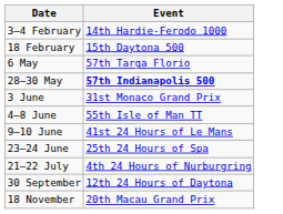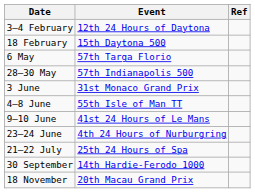+ column: Ref
3–4 February | Event: 14th Hardie-Ferodo 1000 -> 12th 24 Hours of Daytona
28–30 May | Event: bold -> normal
23–24 June | Event: 25th 24 Hours of Spa -> 4th 24 Hours of Nurburgring
21–22 July | Event: 4th 24 Hours of Nurburgring -> 25th 24 Hours of Spa
30 September | Event: 12th 24 Hours of Daytona -> 14th Hardie-Ferodo 1000
